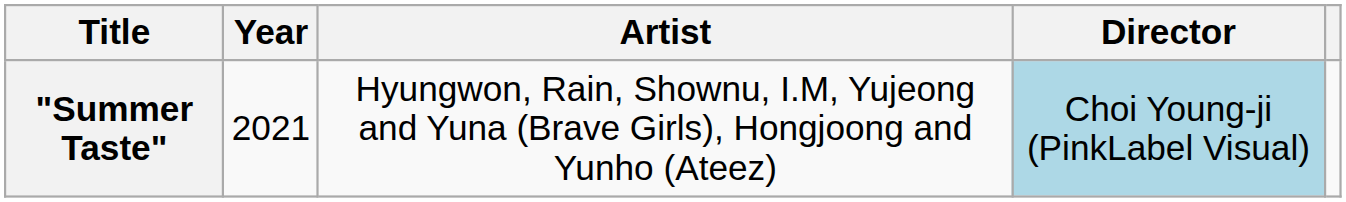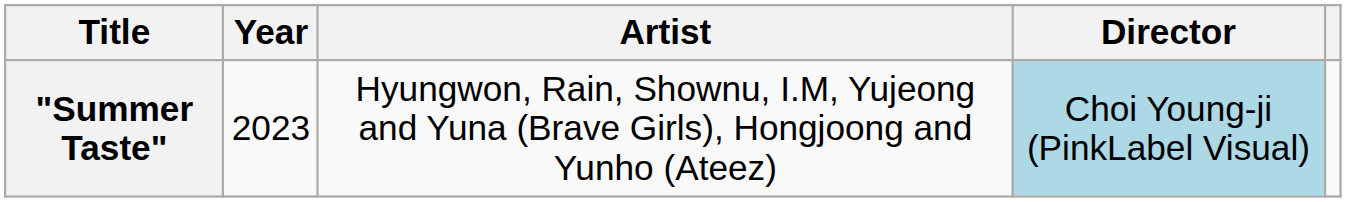"Summer Taste" | Year: 2021 -> 2023
